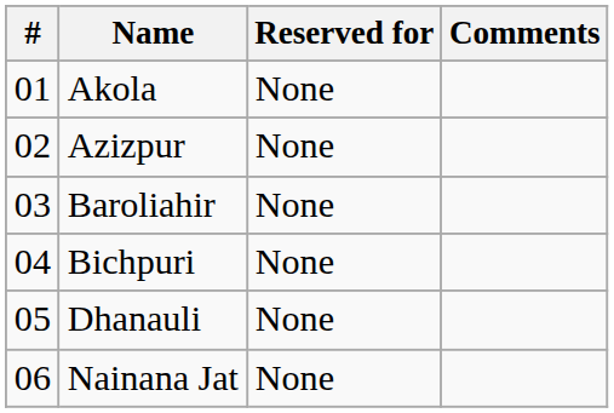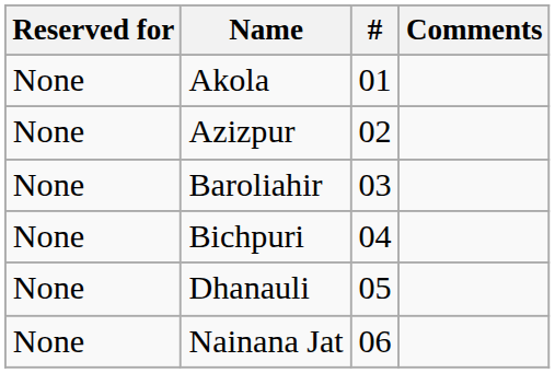columns swapped: # <-> Reserved for
